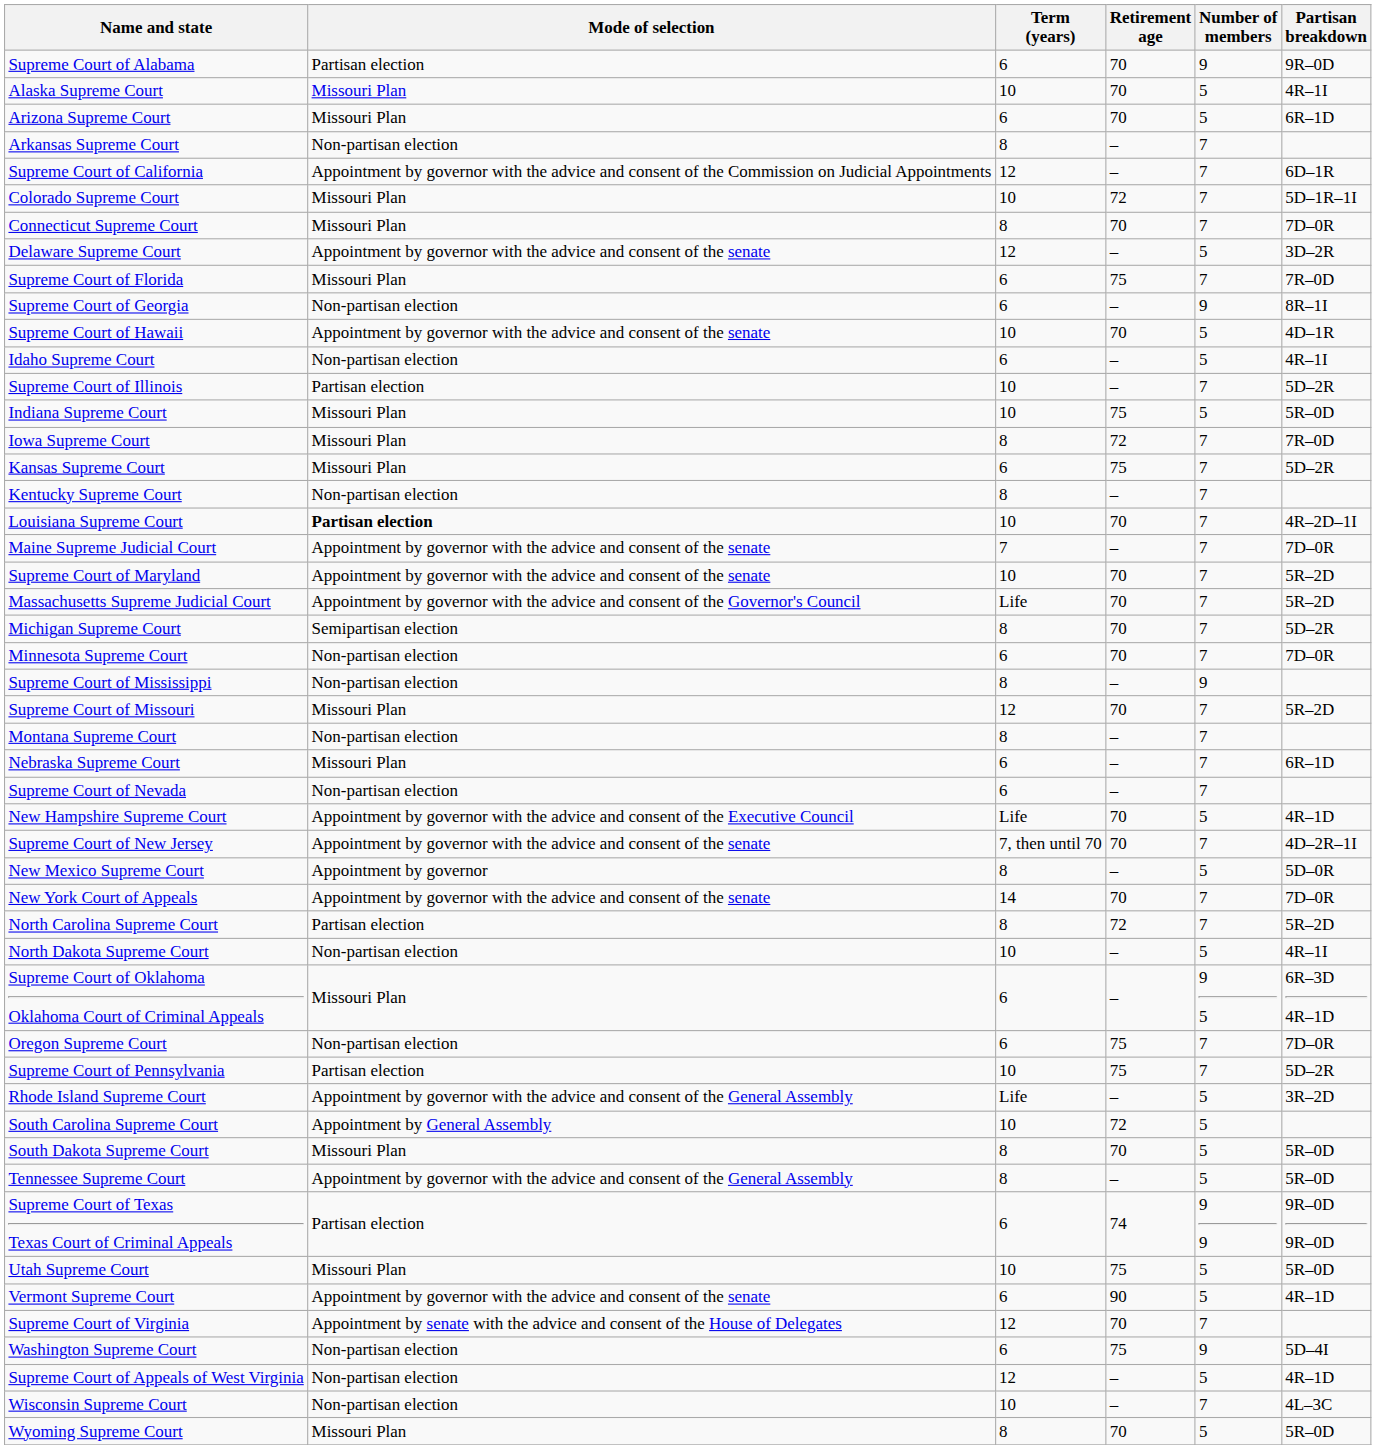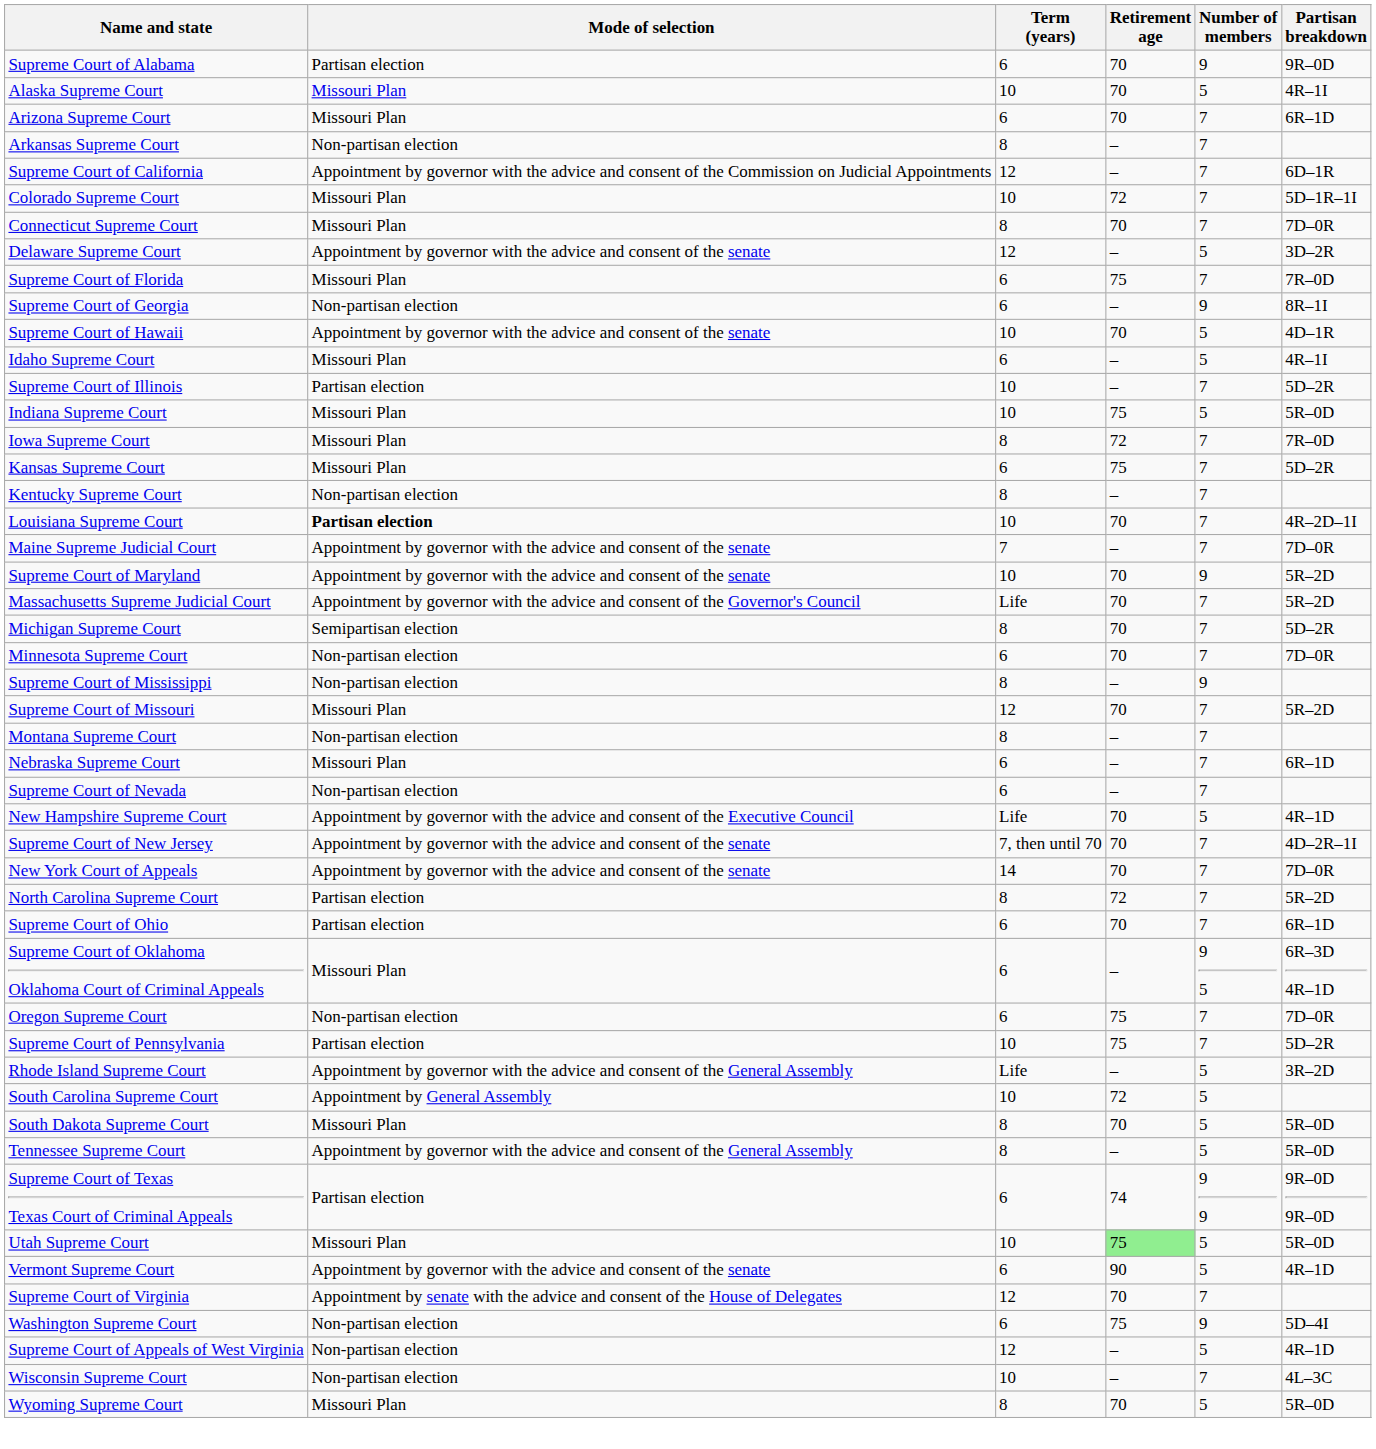Arizona Supreme Court | Number of members: 5 -> 7
Idaho Supreme Court | Mode of selection: Non-partisan election -> Missouri Plan
Supreme Court of Maryland | Number of members: 7 -> 9
- row: New Mexico Supreme Court | Appointment by governor | 8 | – | 5 | 5D–0R
- row: North Dakota Supreme Court | Non-partisan election | 10 | – | 5 | 4R–1I
+ row: Supreme Court of Ohio | Partisan election | 6 | 70 | 7 | 6R–1D
Utah Supreme Court | Retirement age: no background -> lightgreen background
